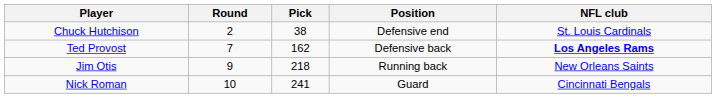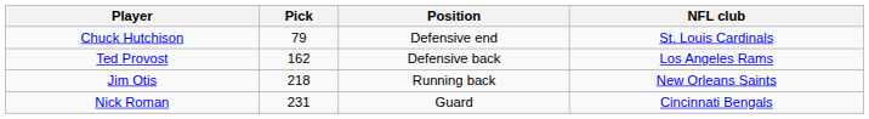- column: Round | 2 | 7 | 9 | 10
Chuck Hutchison | Pick: 38 -> 79
Ted Provost | NFL club: bold -> normal
Nick Roman | Pick: 241 -> 231
